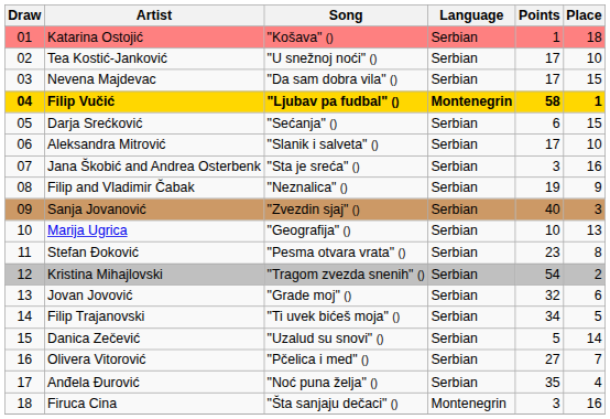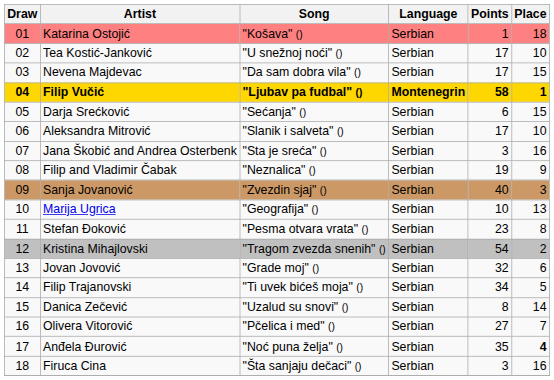Danica Zečević | Points: 5 -> 8
Anđela Đurović | Place: normal -> bold
Firuca Cina | Language: Montenegrin -> Serbian
